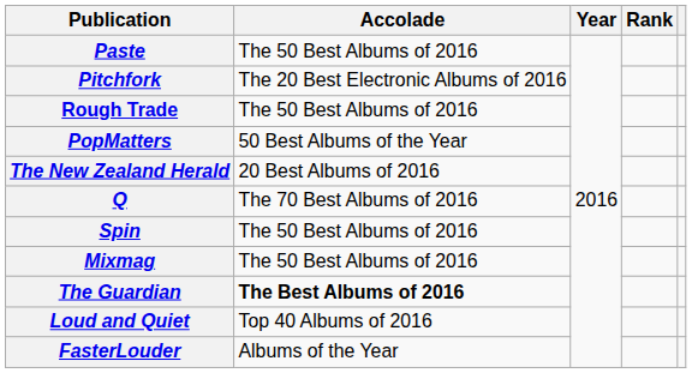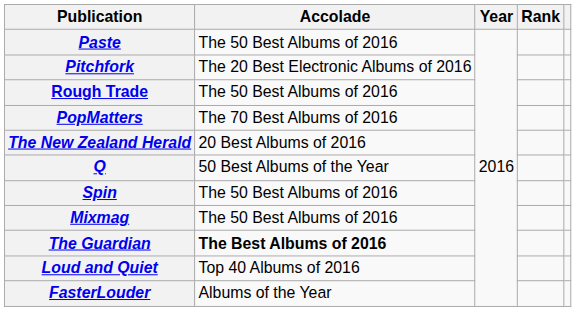PopMatters | Accolade: 50 Best Albums of the Year -> The 70 Best Albums of 2016
Q | Accolade: The 70 Best Albums of 2016 -> 50 Best Albums of the Year
